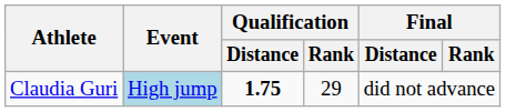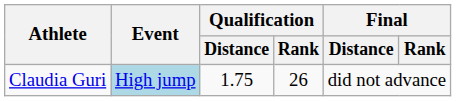Claudia Guri | Qualification / Distance: bold -> normal
Claudia Guri | Qualification / Rank: 29 -> 26
